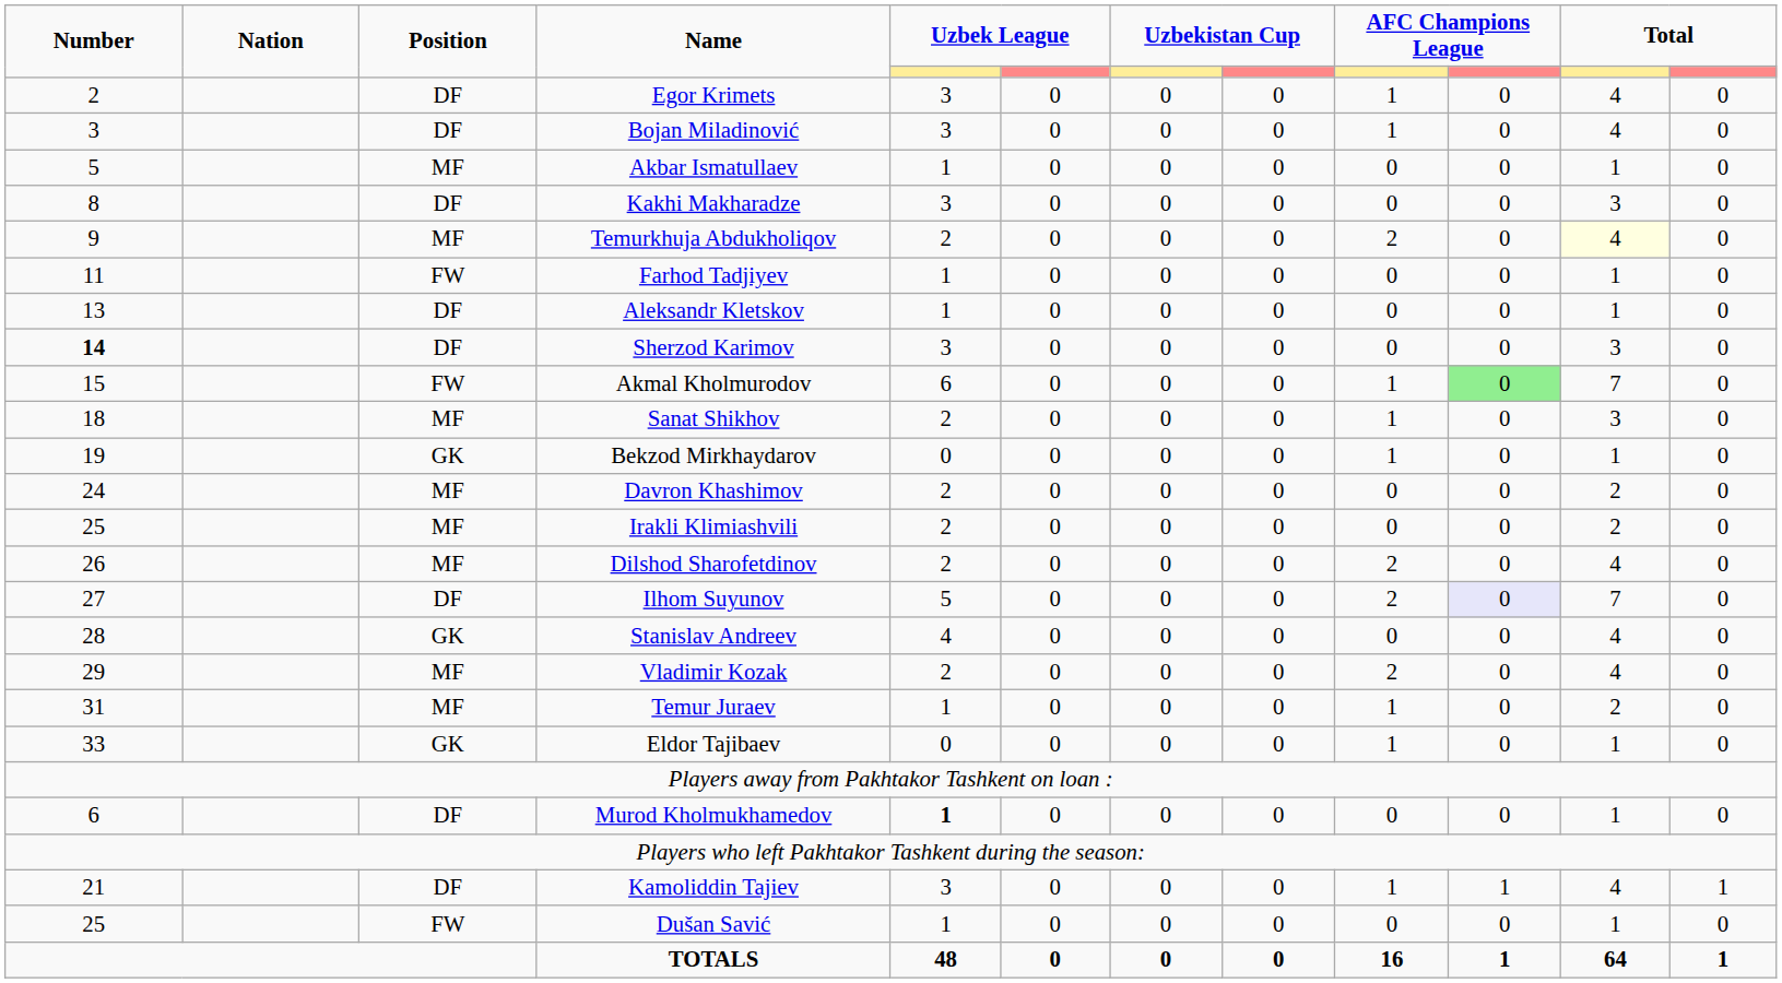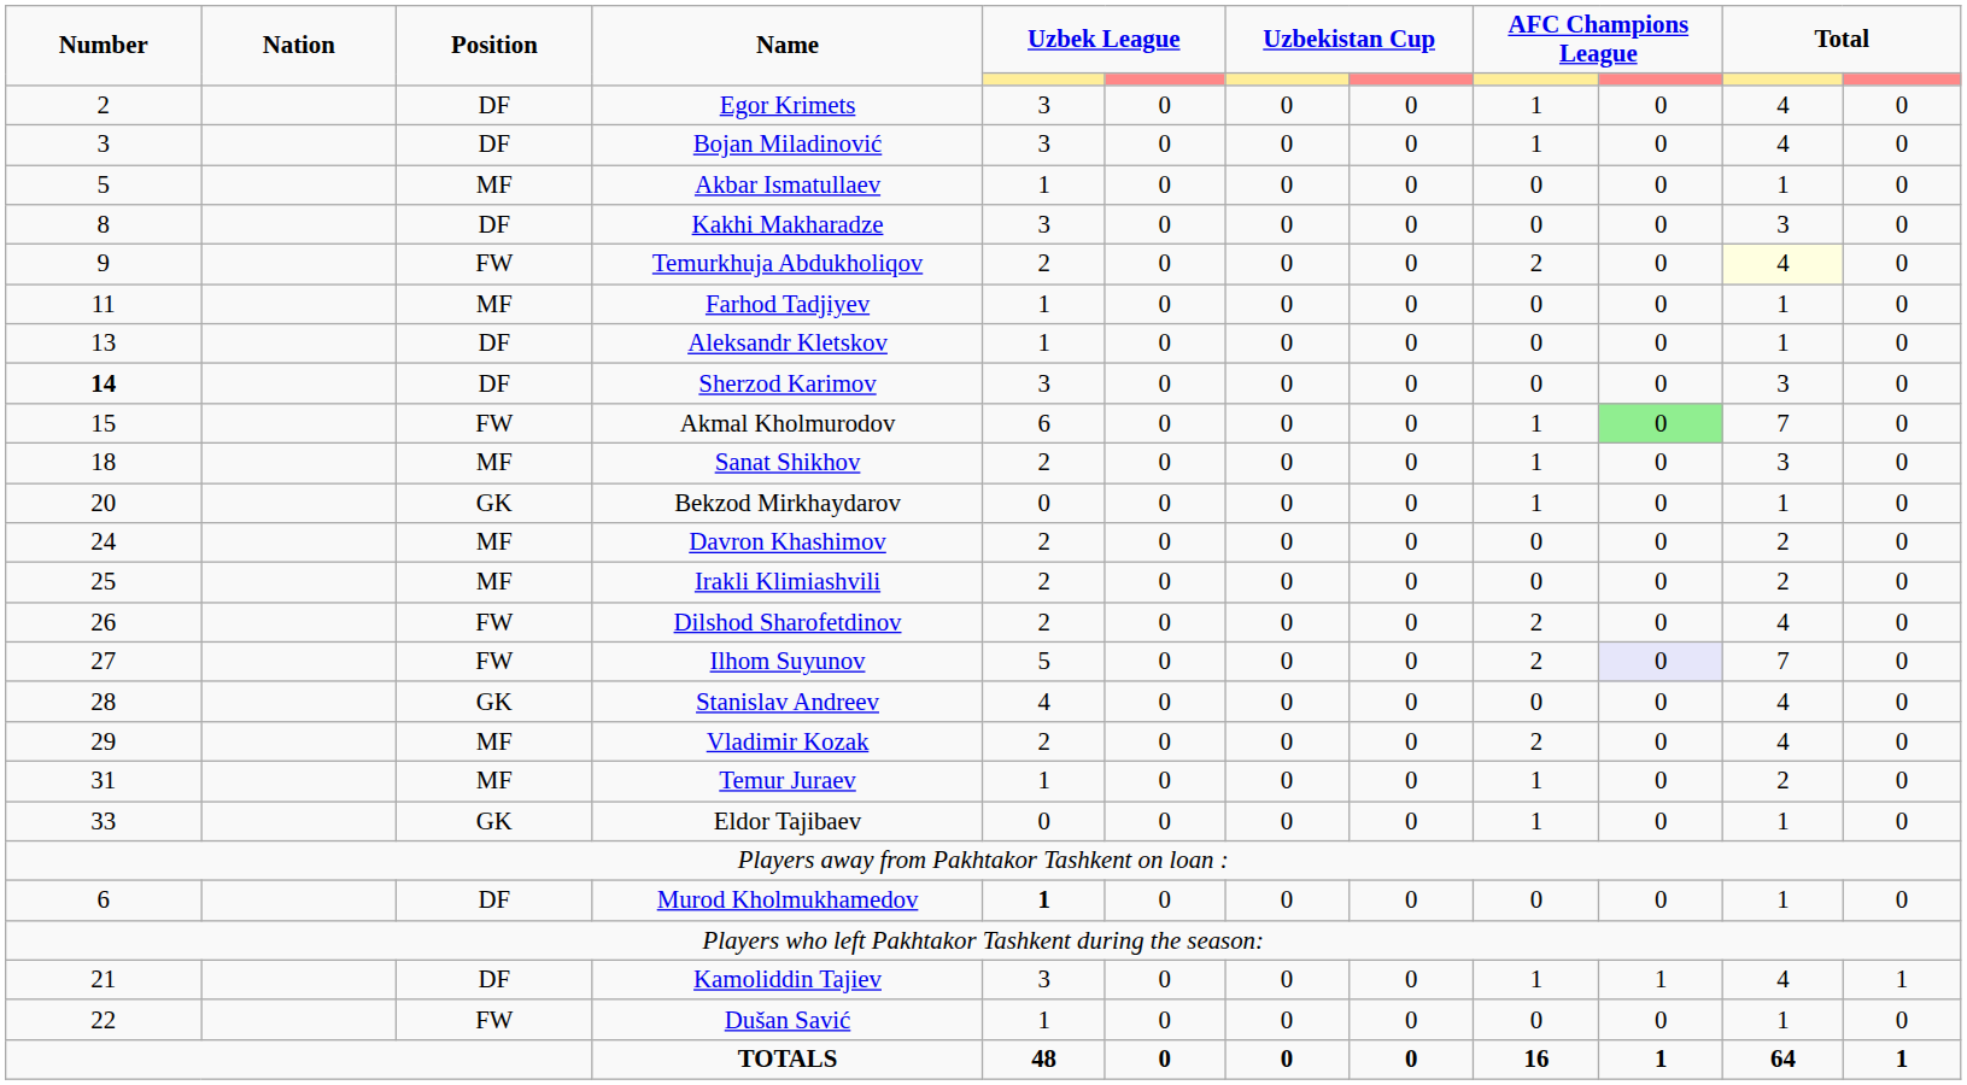Temurkhuja Abdukholiqov | Position: MF -> FW
Farhod Tadjiyev | Position: FW -> MF
Bekzod Mirkhaydarov | Number: 19 -> 20
Dilshod Sharofetdinov | Position: MF -> FW
Ilhom Suyunov | Position: DF -> FW
Dušan Savić | Number: 25 -> 22
